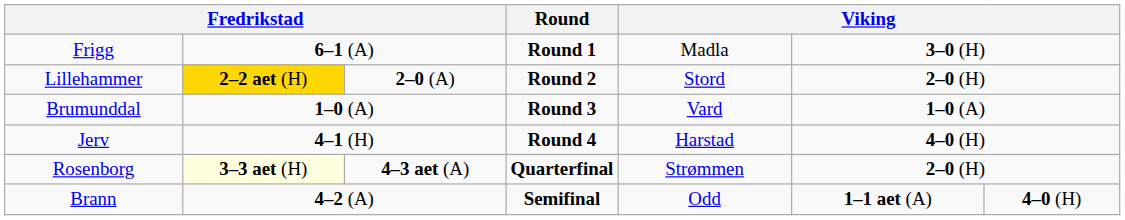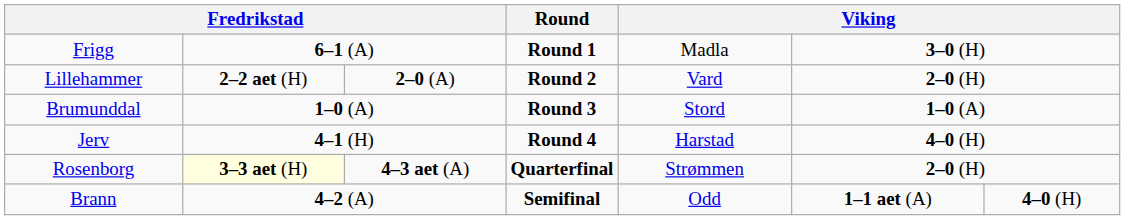Lillehammer | column 2: gold background -> no background
Lillehammer | column 5: Stord -> Vard
Brumunddal | column 5: Vard -> Stord
